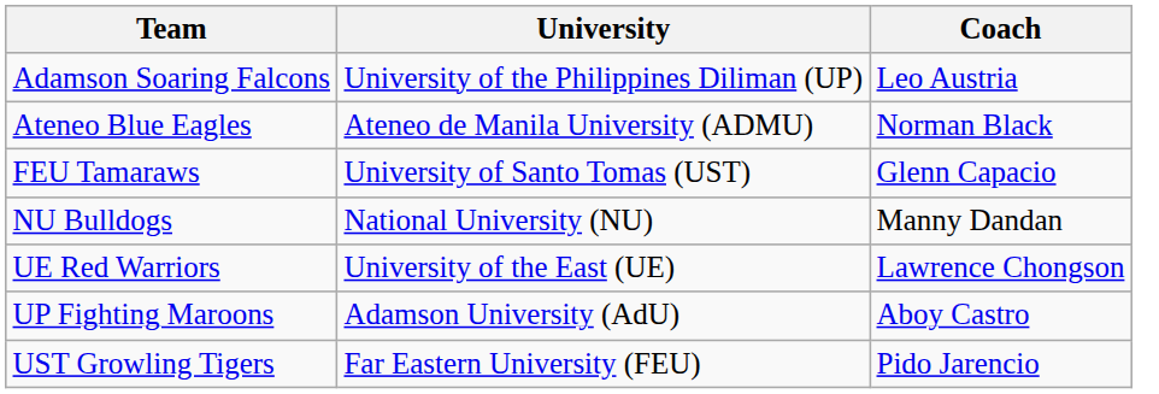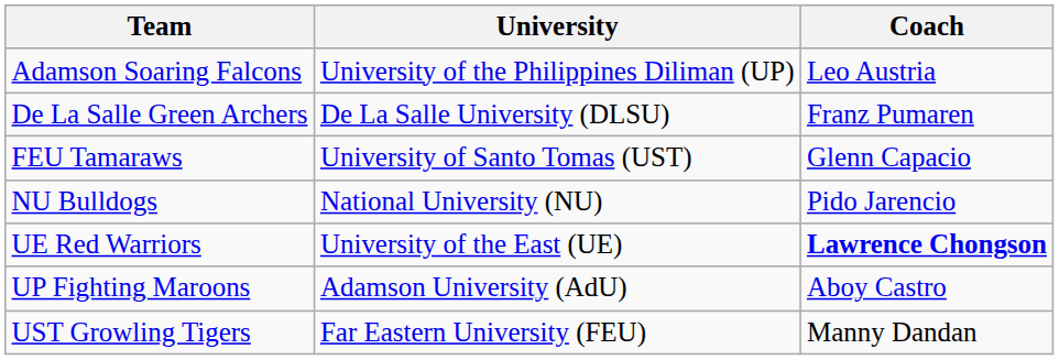- row: Ateneo Blue Eagles | Ateneo de Manila University (ADMU) | Norman Black
+ row: De La Salle Green Archers | De La Salle University (DLSU) | Franz Pumaren
NU Bulldogs | Coach: Manny Dandan -> Pido Jarencio
UE Red Warriors | Coach: normal -> bold
UST Growling Tigers | Coach: Pido Jarencio -> Manny Dandan
